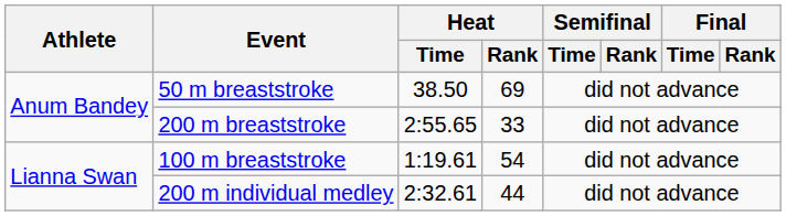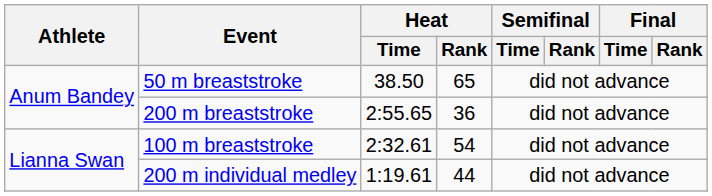50 m breaststroke | Heat / Rank: 69 -> 65
200 m breaststroke | Heat / Rank: 33 -> 36
100 m breaststroke | Heat / Time: 1:19.61 -> 2:32.61
200 m individual medley | Heat / Time: 2:32.61 -> 1:19.61
